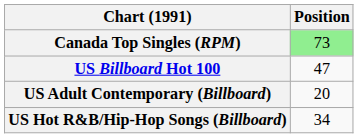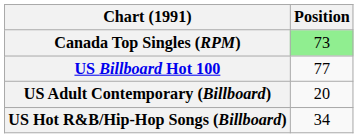US Billboard Hot 100 | Position: 47 -> 77
